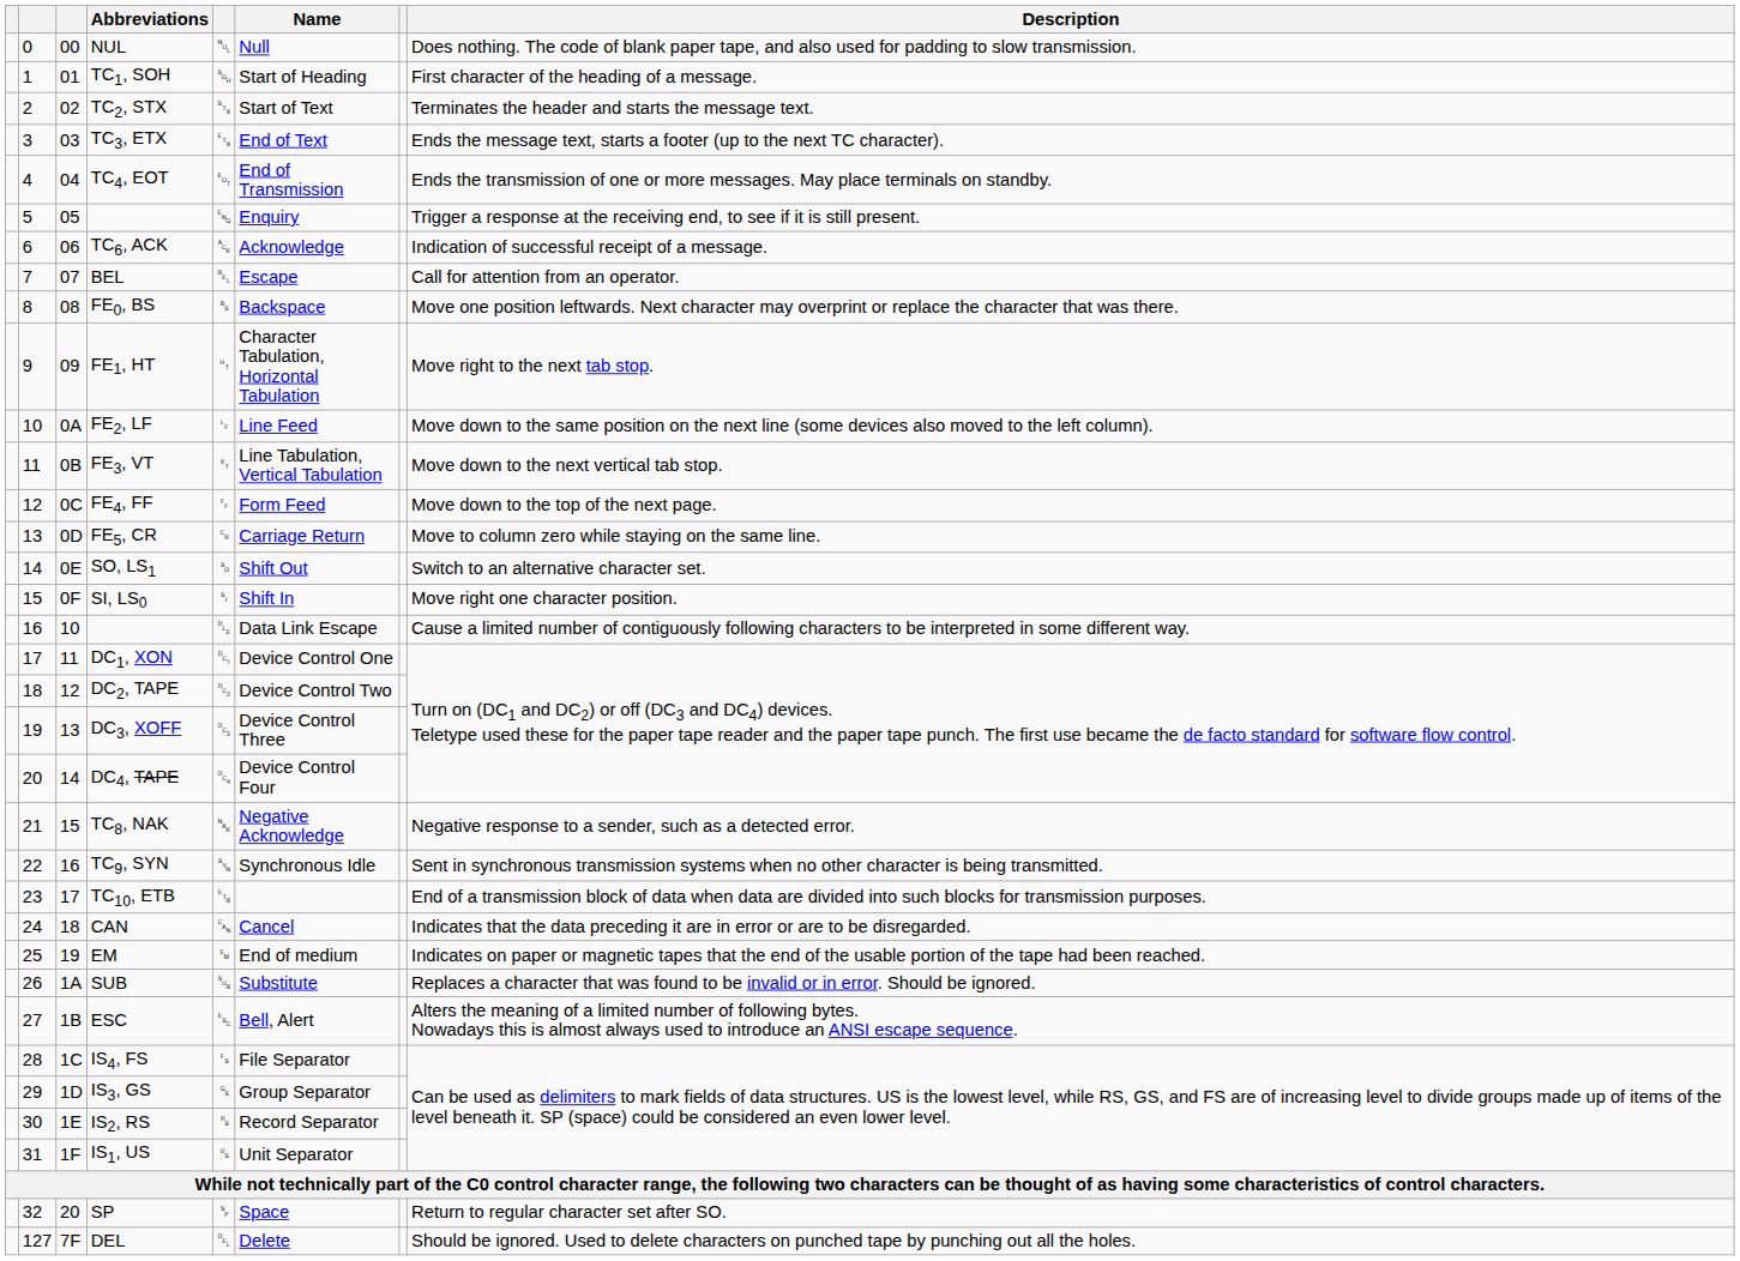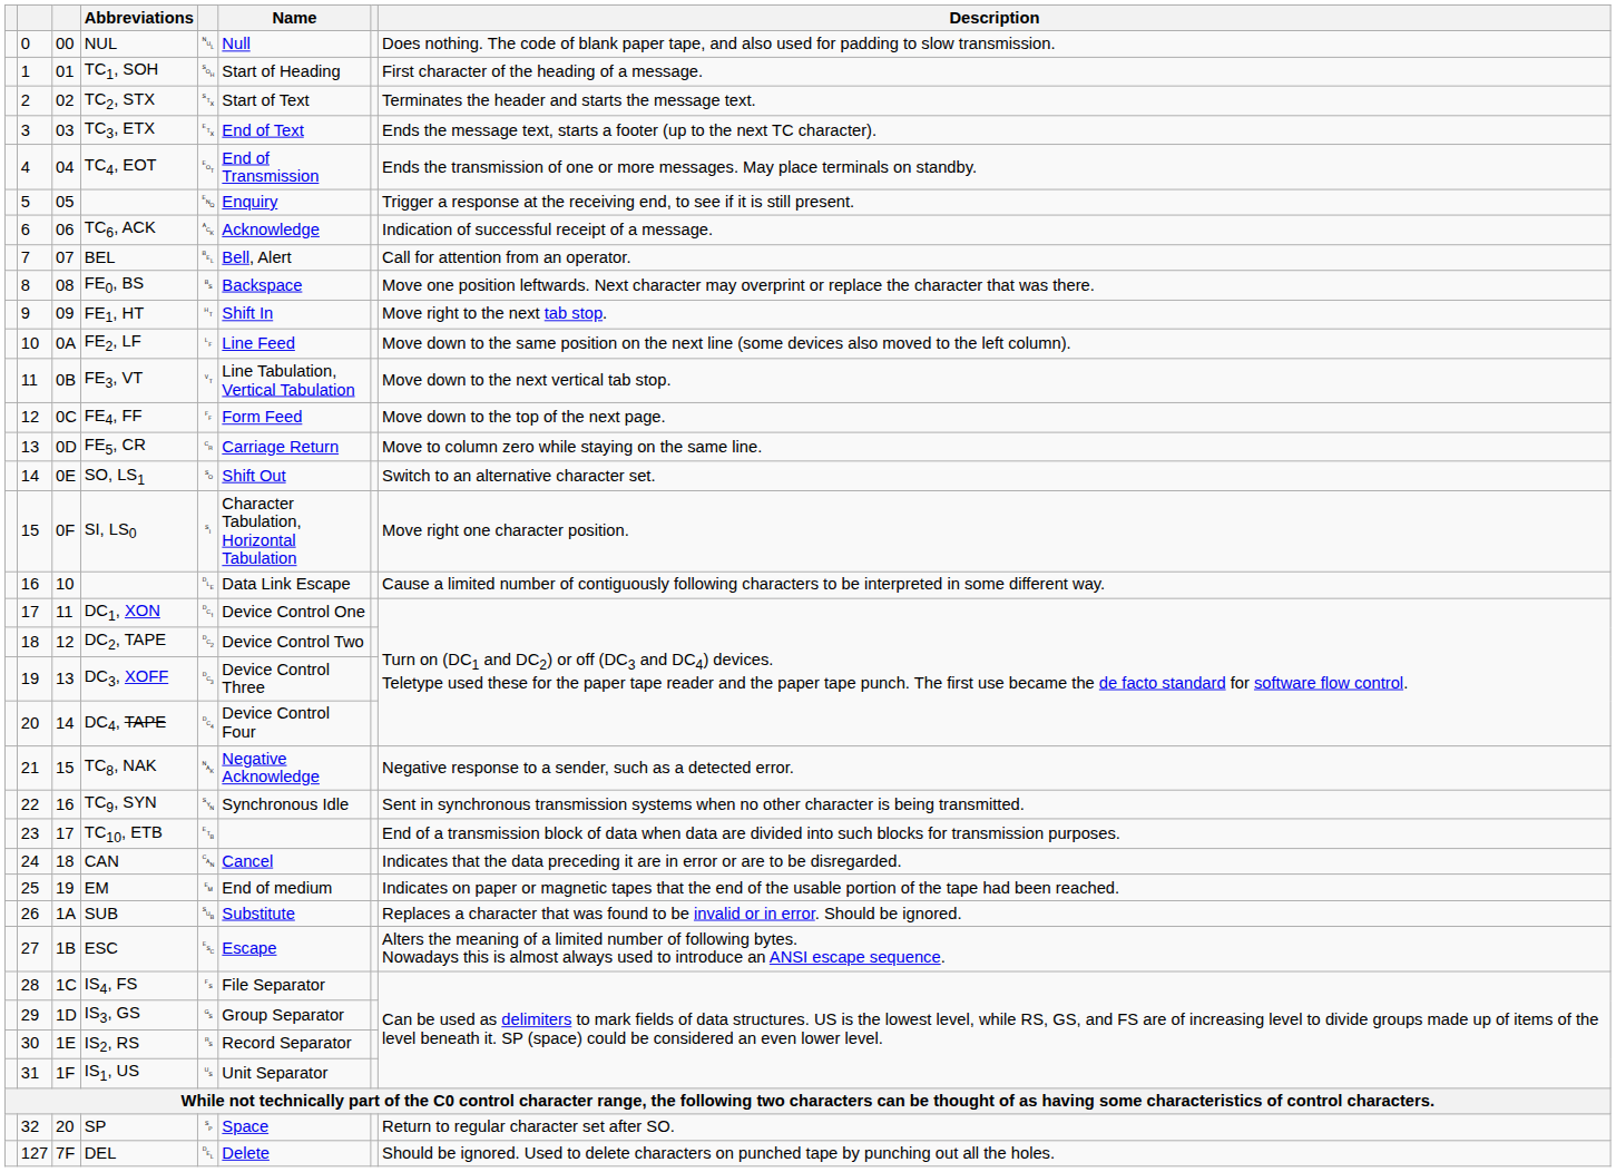BEL | Name: Escape -> Bell, Alert
FE1, HT | Name: Character Tabulation, Horizontal Tabulation -> Shift In
SI, LS0 | Name: Shift In -> Character Tabulation, Horizontal Tabulation
ESC | Name: Bell, Alert -> Escape
